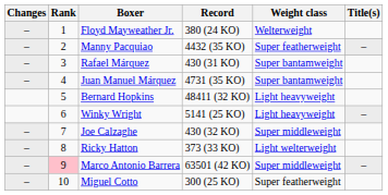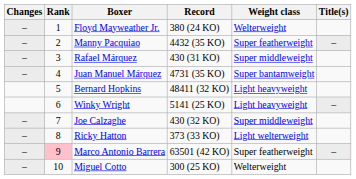Rafael Márquez | Weight class: Super bantamweight -> Super middleweight
Marco Antonio Barrera | Weight class: Super middleweight -> Super featherweight
Miguel Cotto | Weight class: Super featherweight -> Welterweight
